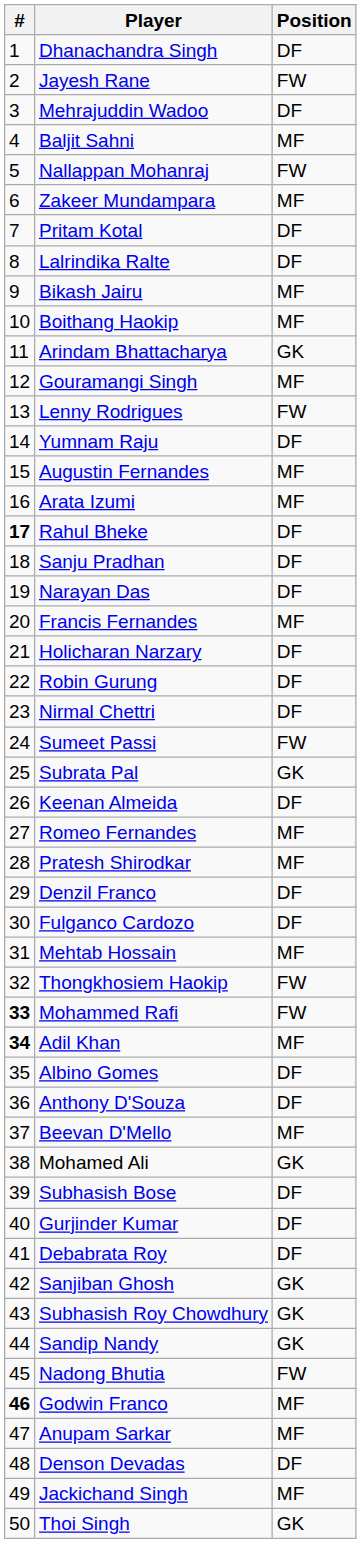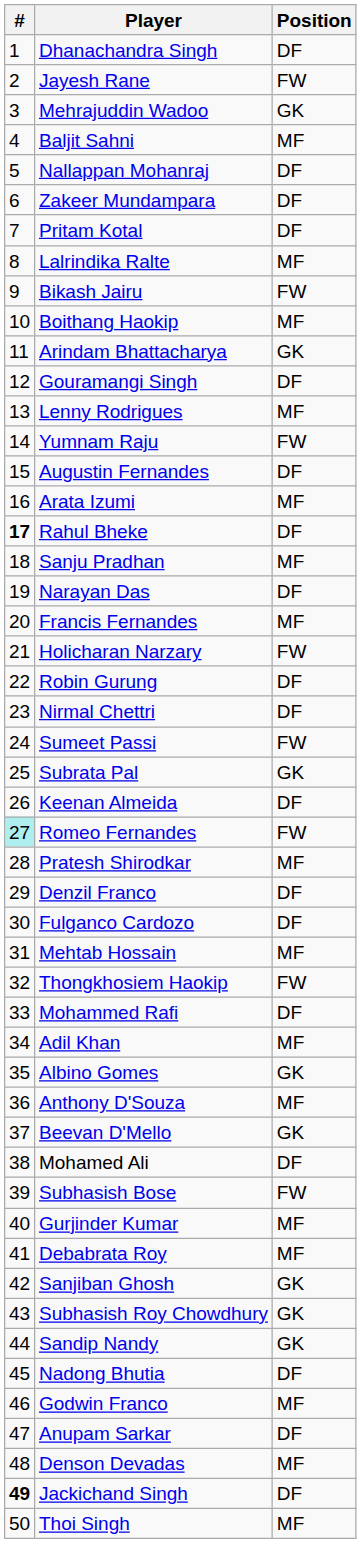Mehrajuddin Wadoo | Position: DF -> GK
Nallappan Mohanraj | Position: FW -> DF
Zakeer Mundampara | Position: MF -> DF
Lalrindika Ralte | Position: DF -> MF
Bikash Jairu | Position: MF -> FW
Gouramangi Singh | Position: MF -> DF
Lenny Rodrigues | Position: FW -> MF
Yumnam Raju | Position: DF -> FW
Augustin Fernandes | Position: MF -> DF
Sanju Pradhan | Position: DF -> MF
Holicharan Narzary | Position: DF -> FW
Romeo Fernandes | #: no background -> paleturquoise background
Romeo Fernandes | Position: MF -> FW
Mohammed Rafi | #: bold -> normal
Mohammed Rafi | Position: FW -> DF
Adil Khan | #: bold -> normal
Albino Gomes | Position: DF -> GK
Anthony D'Souza | Position: DF -> MF
Beevan D'Mello | Position: MF -> GK
Mohamed Ali | Position: GK -> DF
Subhasish Bose | Position: DF -> FW
Gurjinder Kumar | Position: DF -> MF
Debabrata Roy | Position: DF -> MF
Nadong Bhutia | Position: FW -> DF
Godwin Franco | #: bold -> normal
Anupam Sarkar | Position: MF -> DF
Denson Devadas | Position: DF -> MF
Jackichand Singh | #: normal -> bold
Jackichand Singh | Position: MF -> DF
Thoi Singh | Position: GK -> MF
